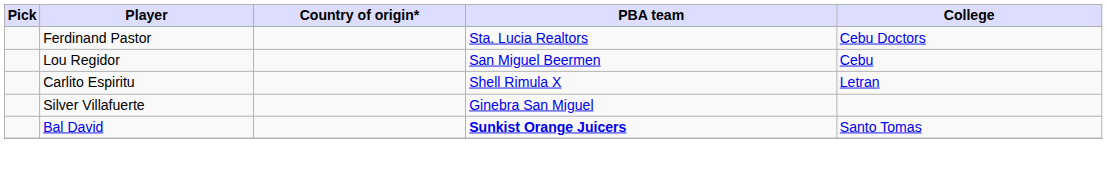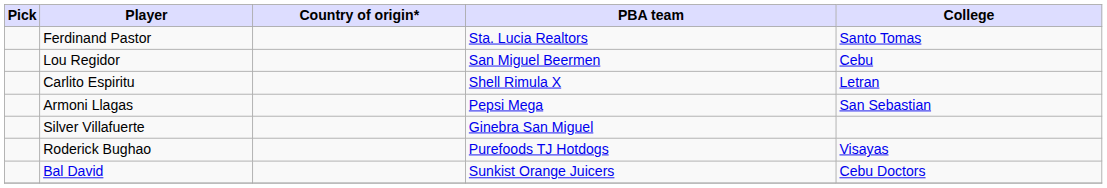Ferdinand Pastor | College: Cebu Doctors -> Santo Tomas
+ row: Armoni Llagas | Pepsi Mega | San Sebastian
+ row: Roderick Bughao | Purefoods TJ Hotdogs | Visayas
Bal David | PBA team: bold -> normal
Bal David | College: Santo Tomas -> Cebu Doctors
